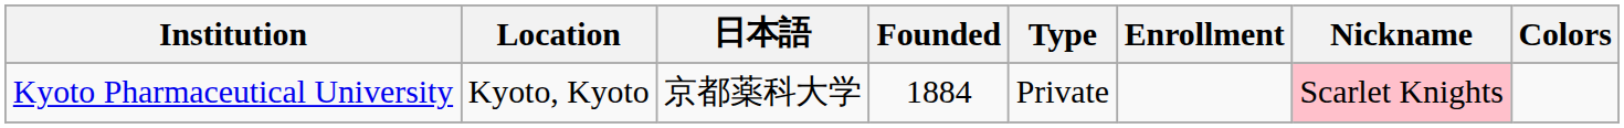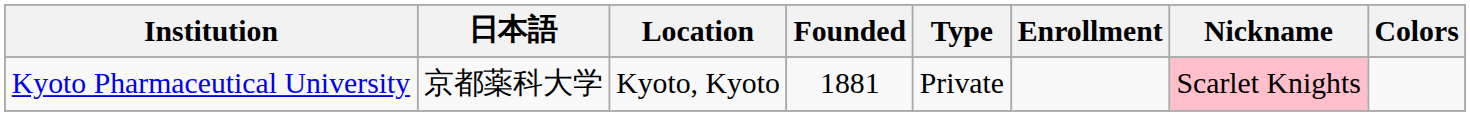columns swapped: 日本語 <-> Location
Kyoto Pharmaceutical University | Founded: 1884 -> 1881
